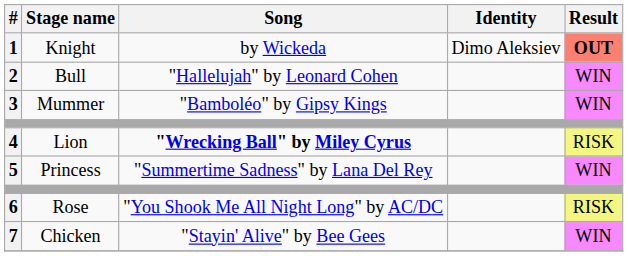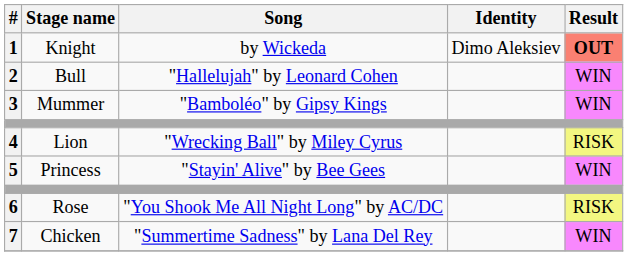4 | Song: bold -> normal
5 | Song: "Summertime Sadness" by Lana Del Rey -> "Stayin' Alive" by Bee Gees
7 | Song: "Stayin' Alive" by Bee Gees -> "Summertime Sadness" by Lana Del Rey
